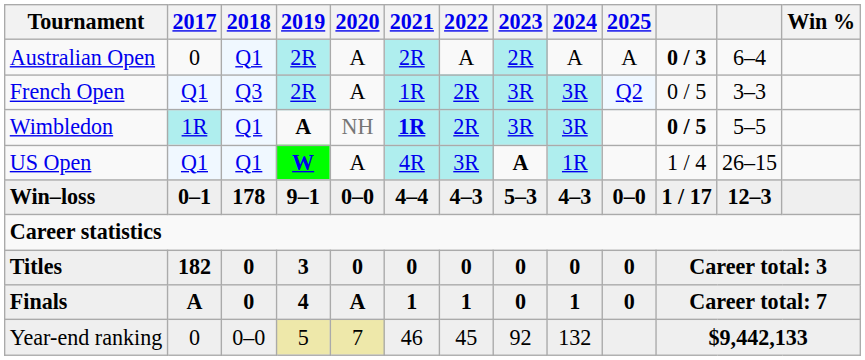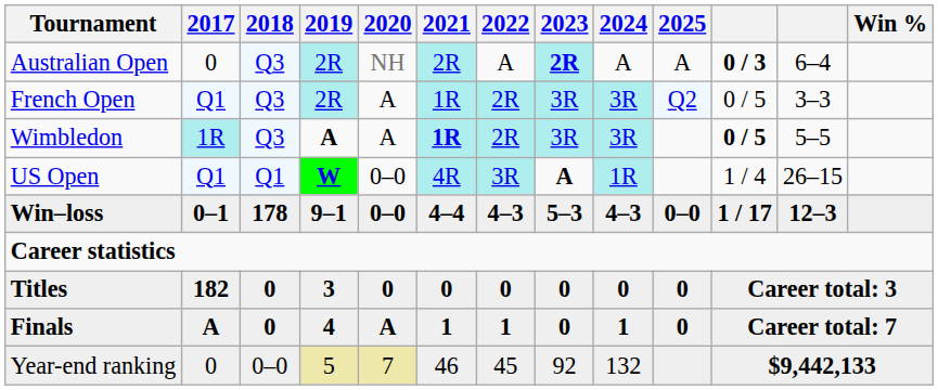Australian Open | 2018: Q1 -> Q3
Australian Open | 2020: A -> NH
Australian Open | 2023: normal -> bold
Wimbledon | 2018: Q1 -> Q3
Wimbledon | 2020: NH -> A
US Open | 2020: A -> 0–0
